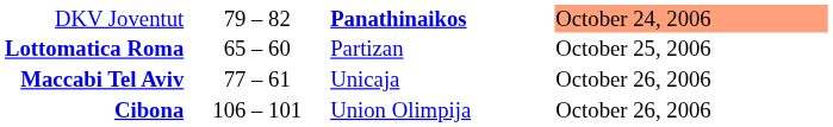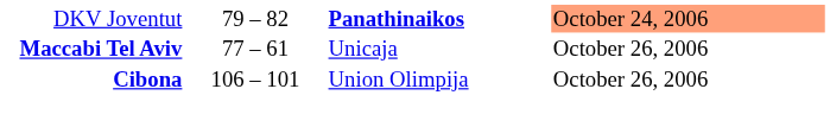- row: Lottomatica Roma | 65 – 60 | Partizan | October 25, 2006
